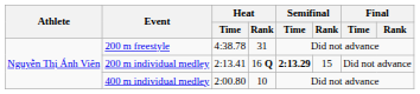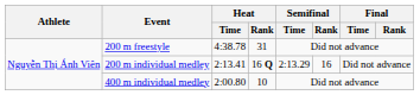200 m individual medley | Semifinal / Time: bold -> normal
200 m individual medley | Semifinal / Rank: 15 -> 16
